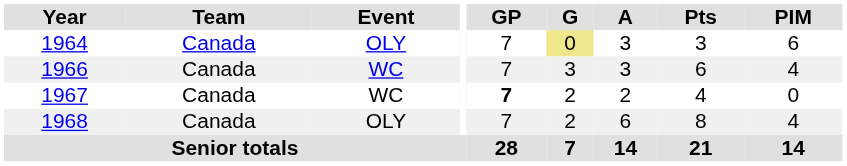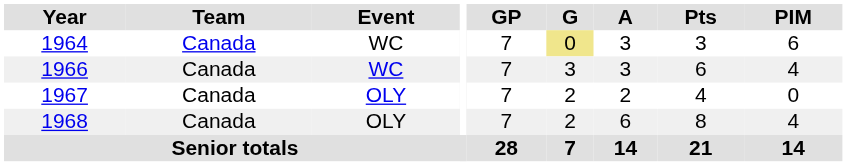1964 | Event: OLY -> WC
1967 | Event: WC -> OLY
1967 | GP: bold -> normal
